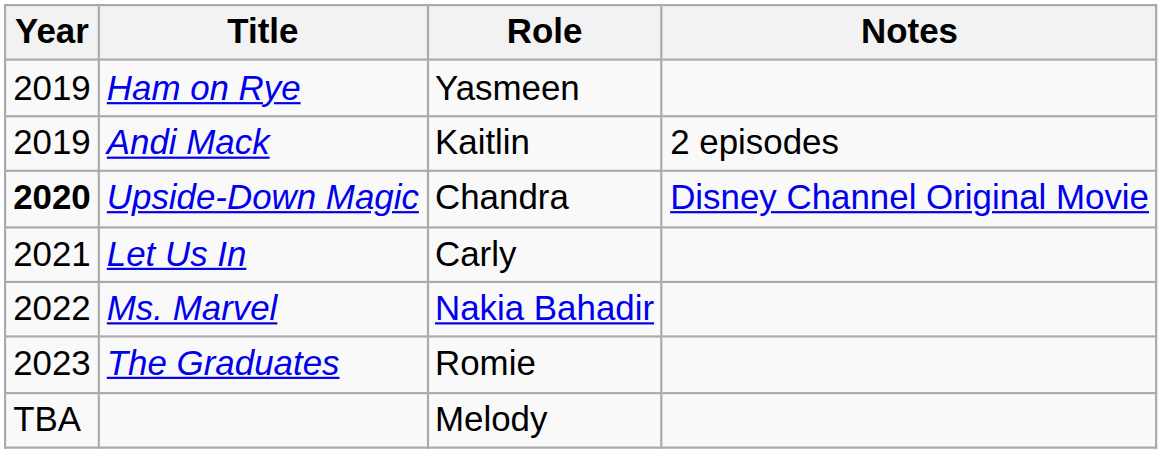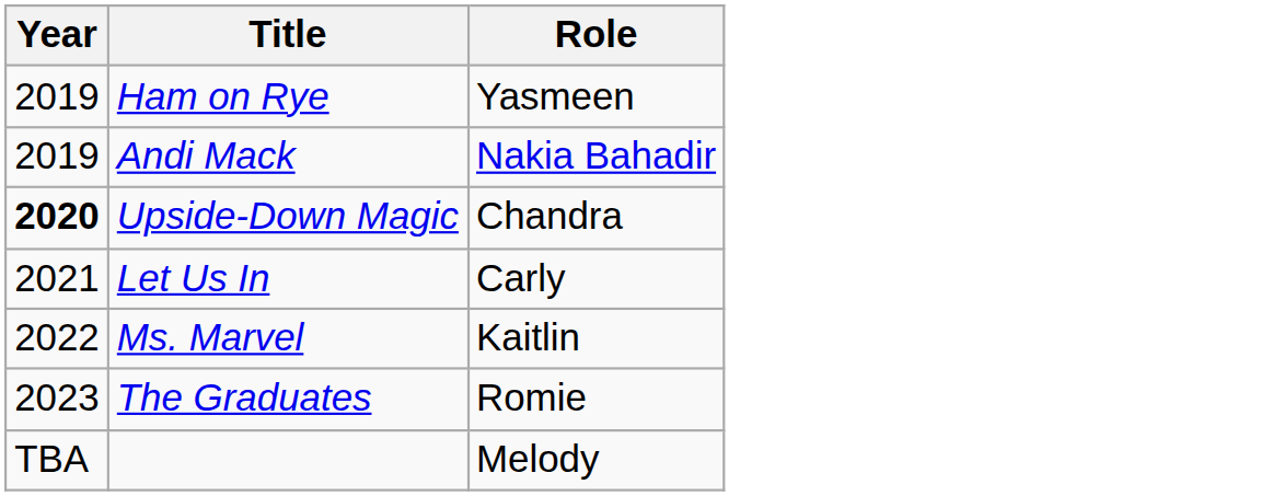- column: Notes | 2 episodes | Disney Channel Original Movie
Andi Mack | Role: Kaitlin -> Nakia Bahadir
Ms. Marvel | Role: Nakia Bahadir -> Kaitlin
